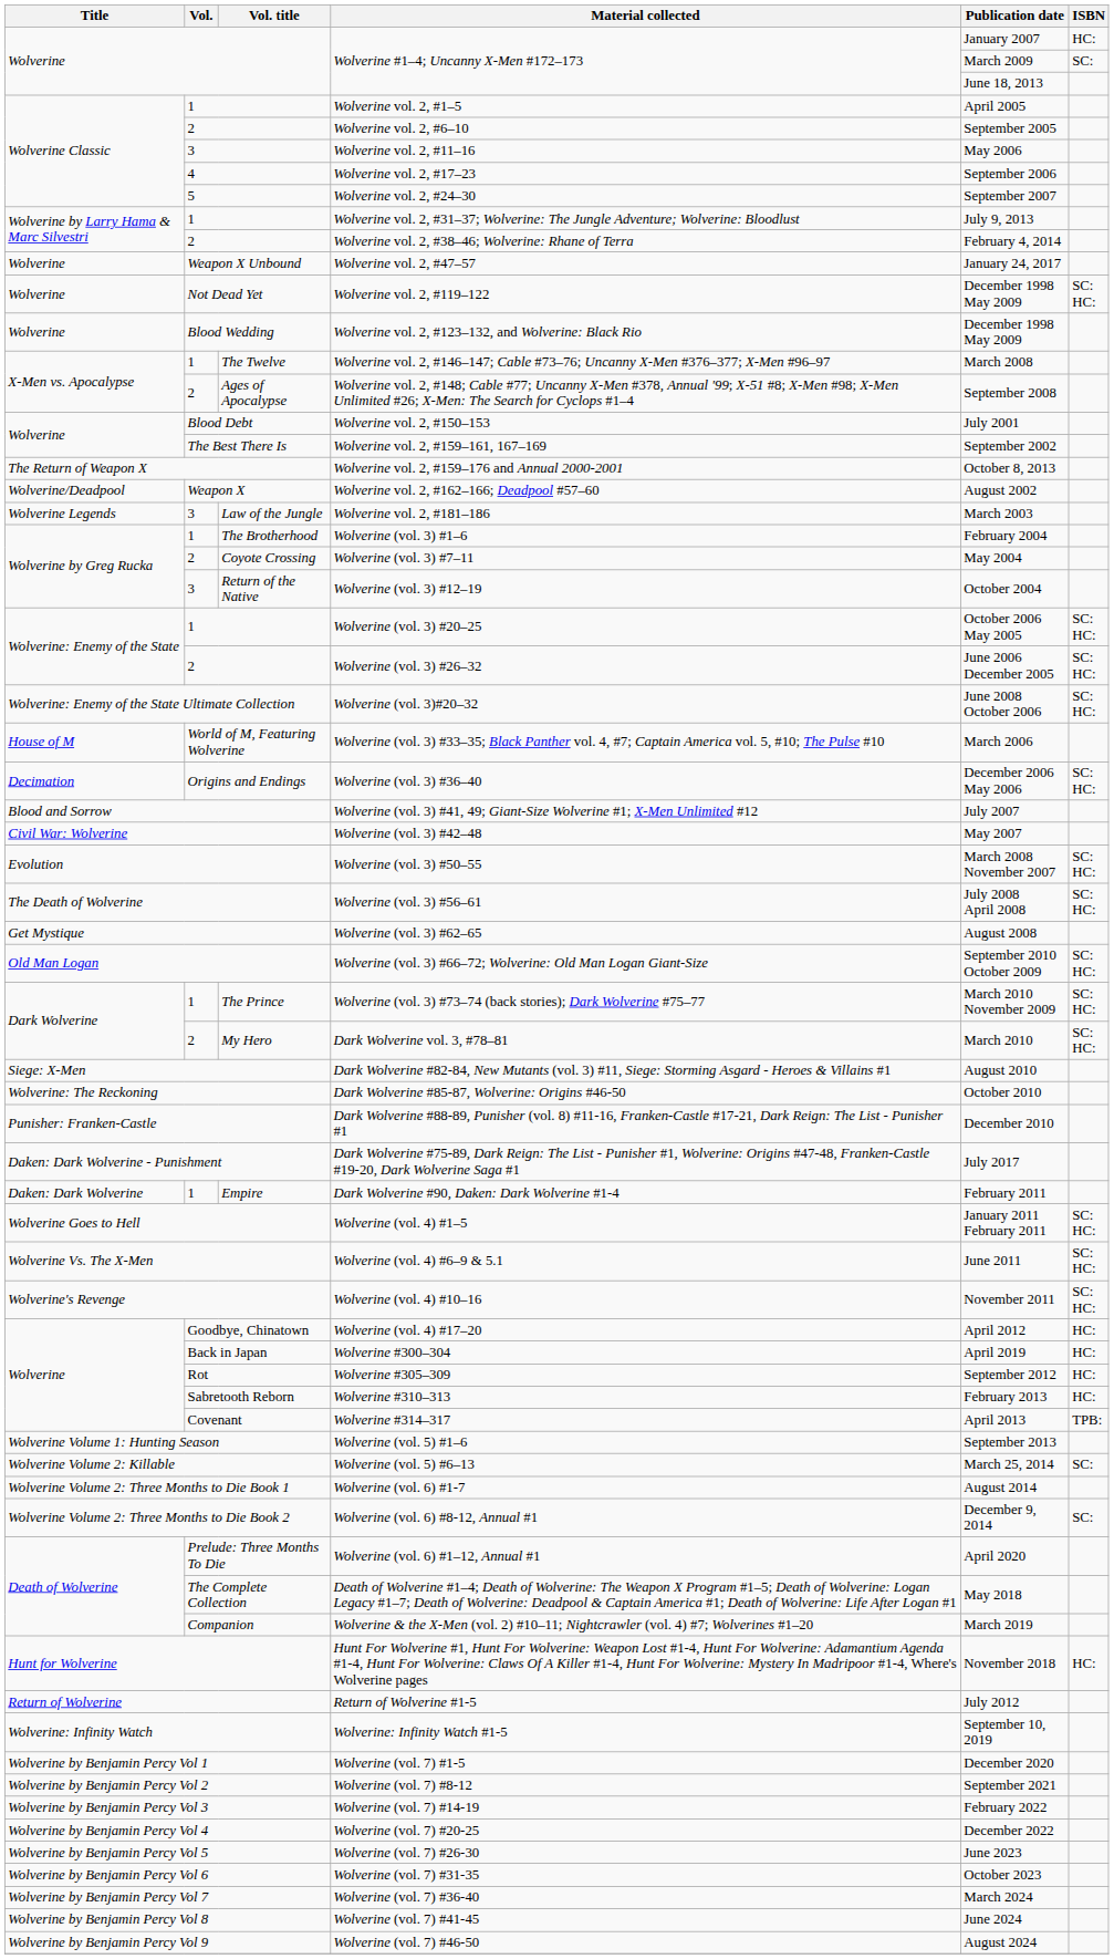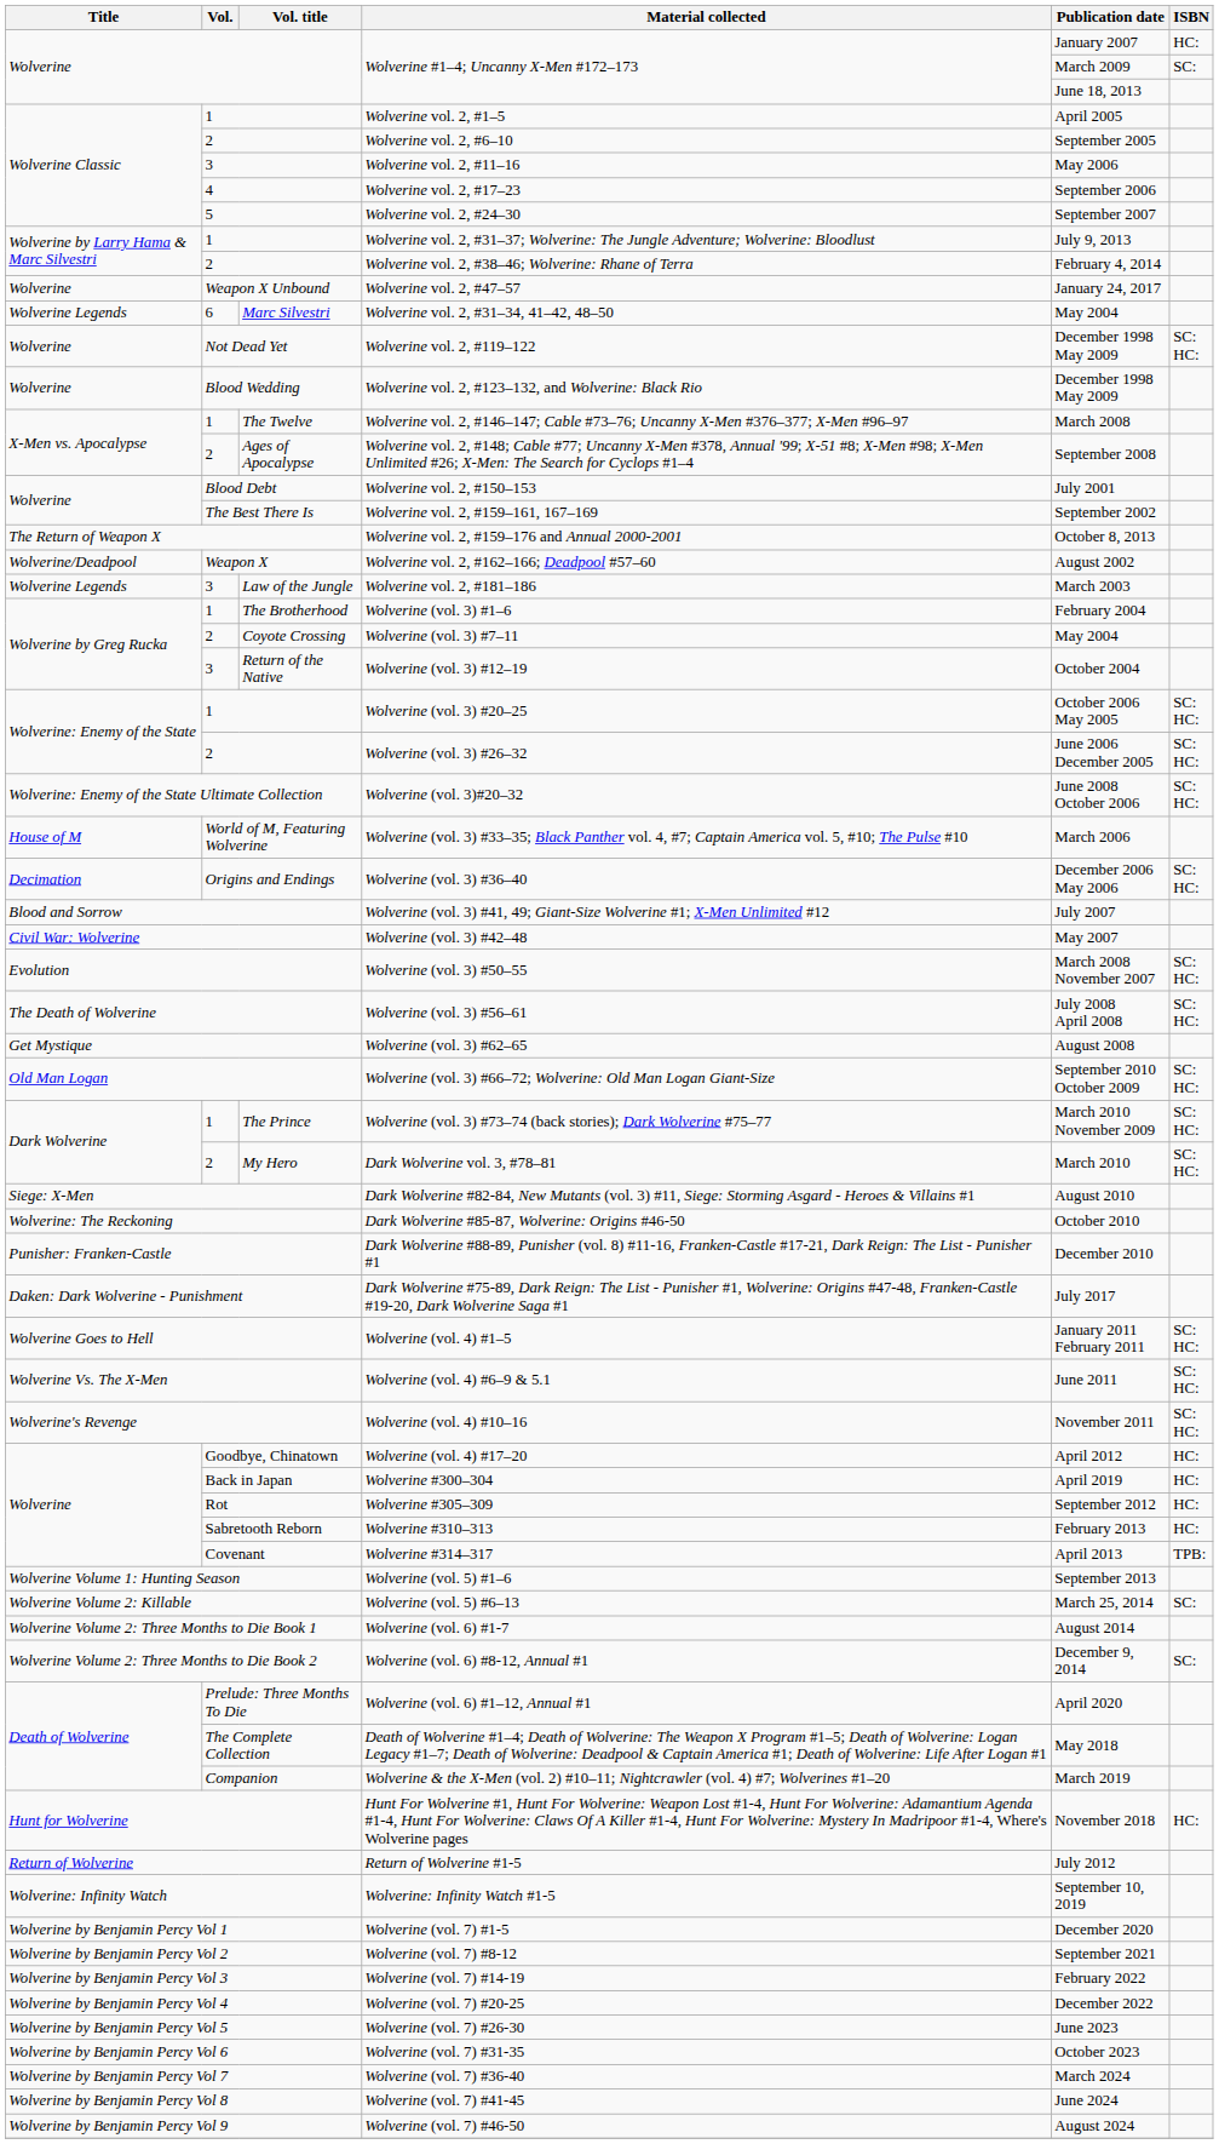+ row: Wolverine Legends | 6 | Marc Silvestri | Wolverine vol. 2, #31–34, 41–42, 48–50 | May 2004
- row: Daken: Dark Wolverine | 1 | Empire | Dark Wolverine #90, Daken: Dark Wolverine #1-4 | February 2011
